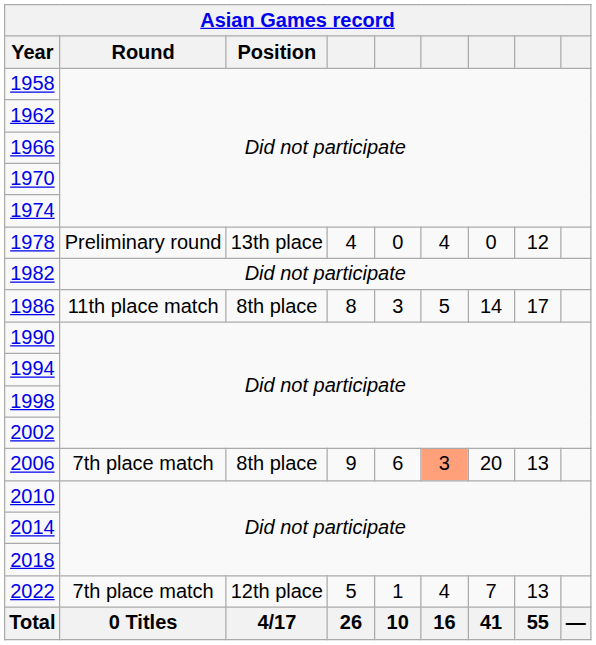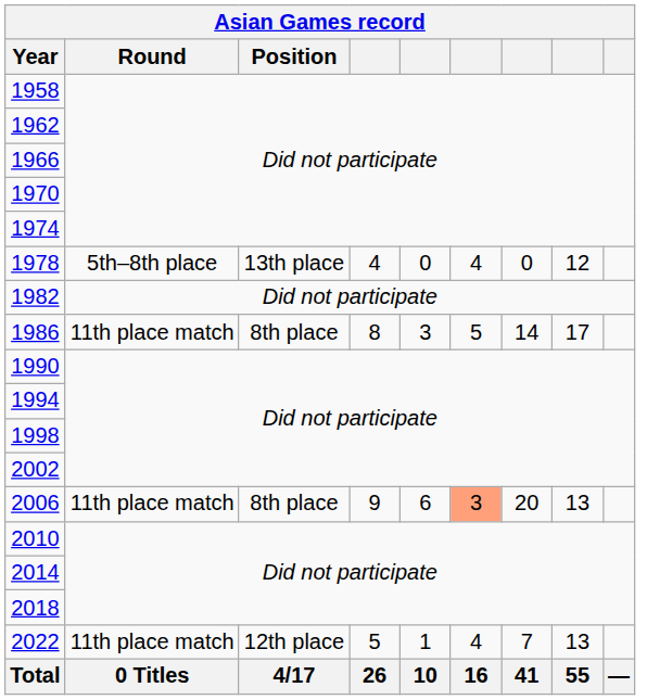1978 | Round: Preliminary round -> 5th–8th place
2006 | Round: 7th place match -> 11th place match
2022 | Round: 7th place match -> 11th place match
